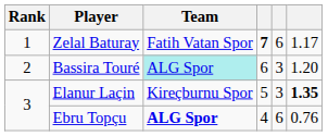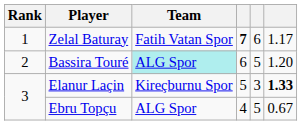Bassira Touré | column 5: 3 -> 5
Elanur Laçin | column 6: 1.35 -> 1.33
Ebru Topçu | Team: bold -> normal
Ebru Topçu | column 5: 6 -> 5
Ebru Topçu | column 6: 0.76 -> 0.67
